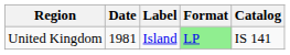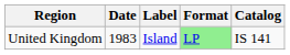United Kingdom | Date: 1981 -> 1983
